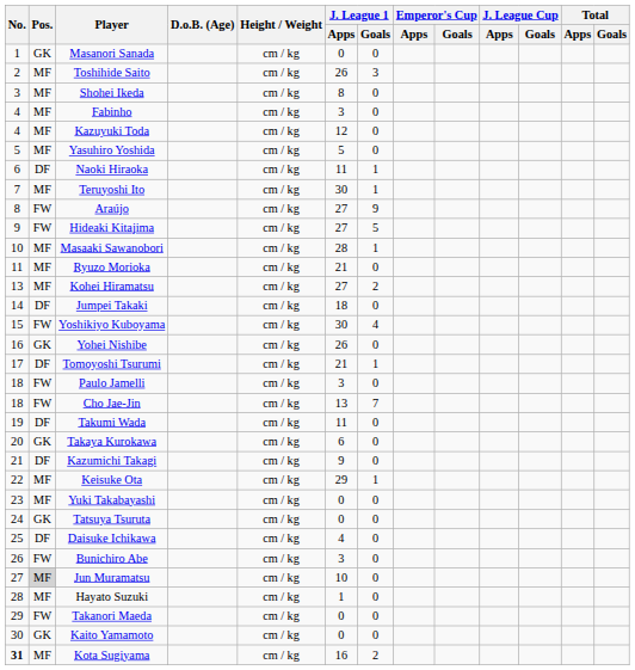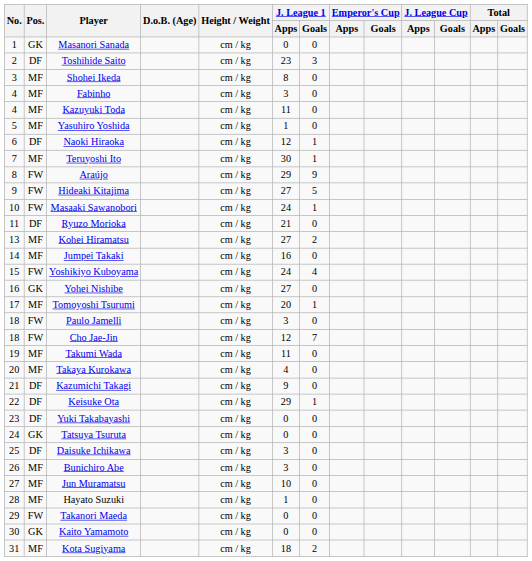Toshihide Saito | Pos.: MF -> DF
Toshihide Saito | J. League 1 / Apps: 26 -> 23
Kazuyuki Toda | J. League 1 / Apps: 12 -> 11
Yasuhiro Yoshida | J. League 1 / Apps: 5 -> 1
Naoki Hiraoka | J. League 1 / Apps: 11 -> 12
Araújo | J. League 1 / Apps: 27 -> 29
Masaaki Sawanobori | Pos.: MF -> FW
Masaaki Sawanobori | J. League 1 / Apps: 28 -> 24
Ryuzo Morioka | Pos.: MF -> DF
Jumpei Takaki | Pos.: DF -> MF
Jumpei Takaki | J. League 1 / Apps: 18 -> 16
Yoshikiyo Kuboyama | J. League 1 / Apps: 30 -> 24
Yohei Nishibe | J. League 1 / Apps: 26 -> 27
Tomoyoshi Tsurumi | Pos.: DF -> MF
Tomoyoshi Tsurumi | J. League 1 / Apps: 21 -> 20
Cho Jae-Jin | J. League 1 / Apps: 13 -> 12
Takumi Wada | Pos.: DF -> MF
Takaya Kurokawa | Pos.: GK -> MF
Takaya Kurokawa | J. League 1 / Apps: 6 -> 4
Keisuke Ota | Pos.: MF -> DF
Yuki Takabayashi | Pos.: MF -> DF
Daisuke Ichikawa | J. League 1 / Apps: 4 -> 3
Bunichiro Abe | Pos.: FW -> MF
Jun Muramatsu | Pos.: lightgrey background -> no background
Kota Sugiyama | No.: bold -> normal
Kota Sugiyama | J. League 1 / Apps: 16 -> 18
